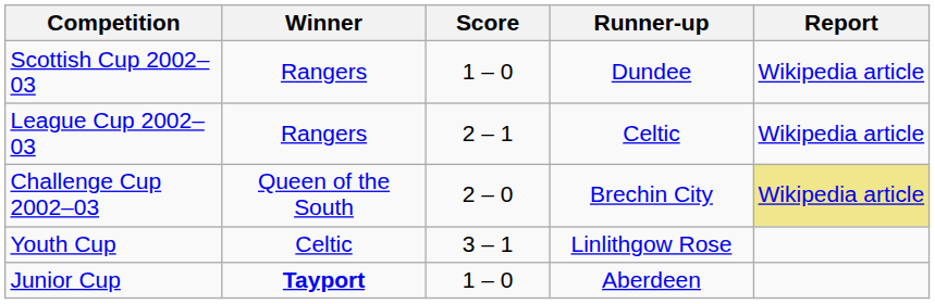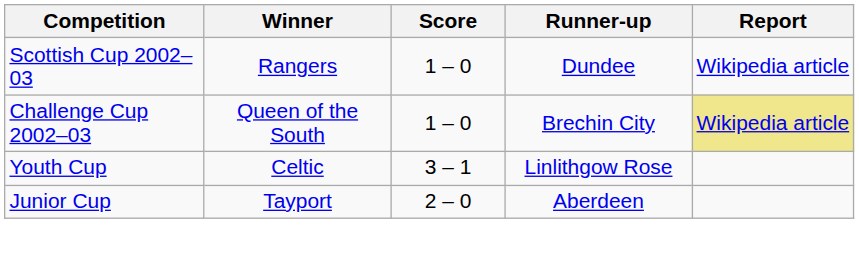- row: League Cup 2002–03 | Rangers | 2 – 1 | Celtic | Wikipedia article
Challenge Cup 2002–03 | Score: 2 – 0 -> 1 – 0
Junior Cup | Winner: bold -> normal
Junior Cup | Score: 1 – 0 -> 2 – 0
